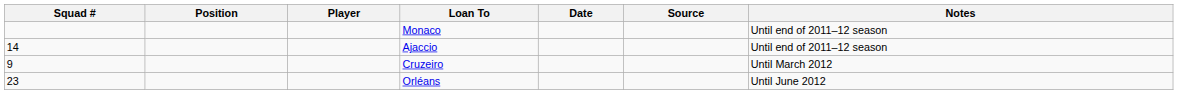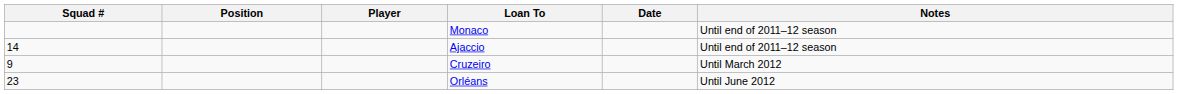- column: Source
